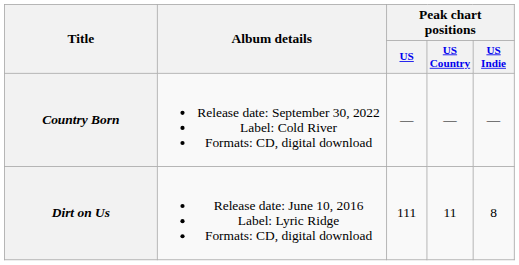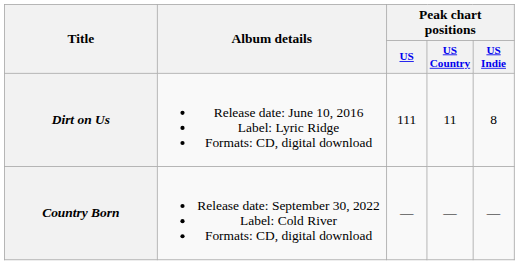rows swapped: Dirt on Us <-> Country Born
